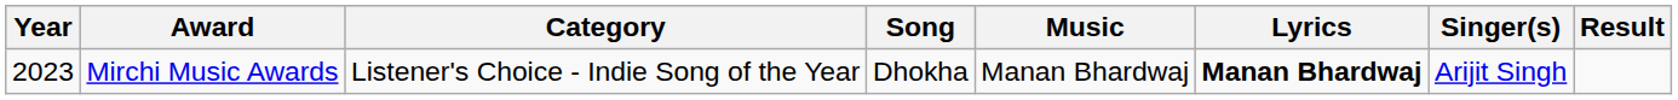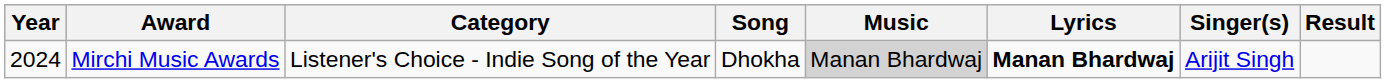Mirchi Music Awards | Year: 2023 -> 2024
Mirchi Music Awards | Music: no background -> lightgrey background
